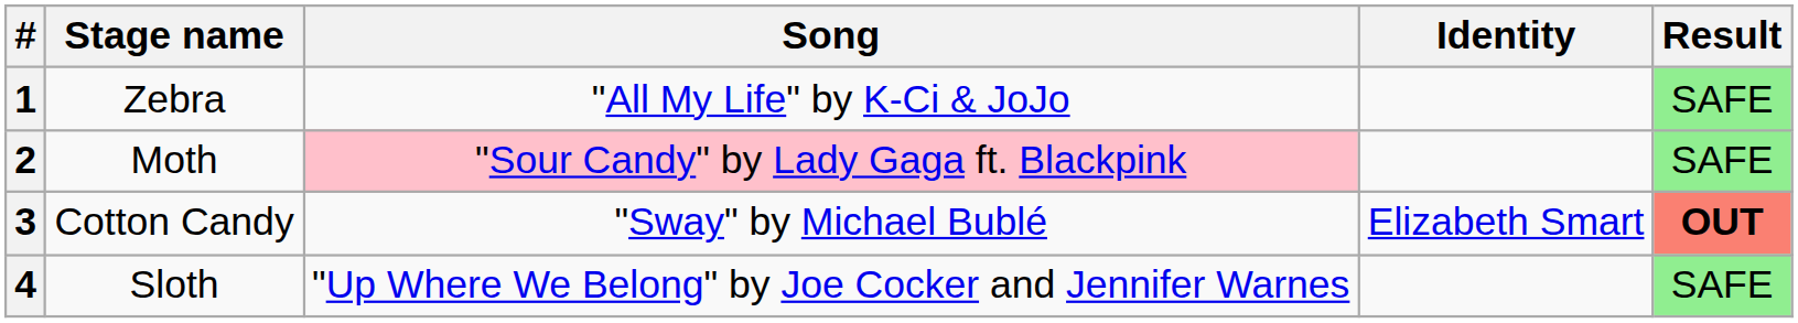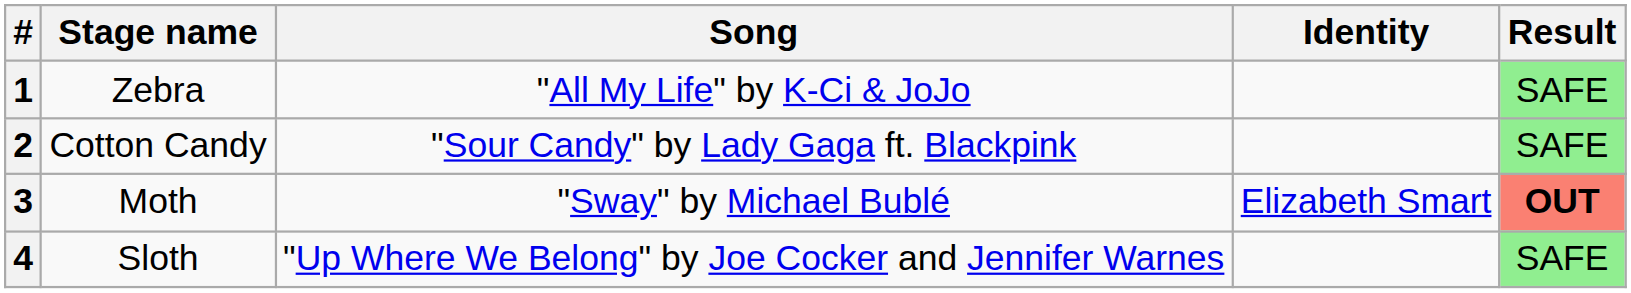2 | Stage name: Moth -> Cotton Candy
2 | Song: pink background -> no background
3 | Stage name: Cotton Candy -> Moth
